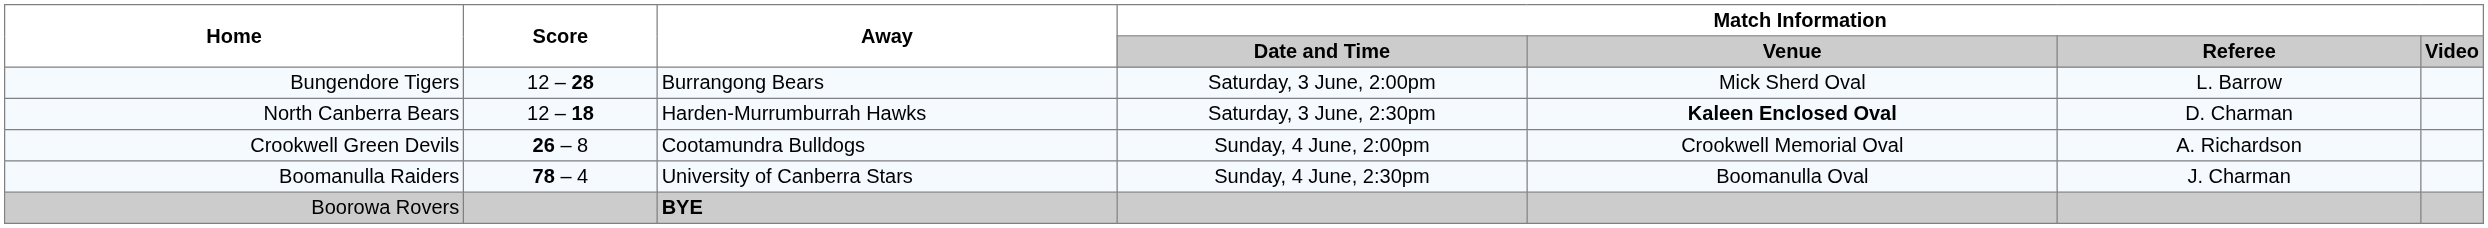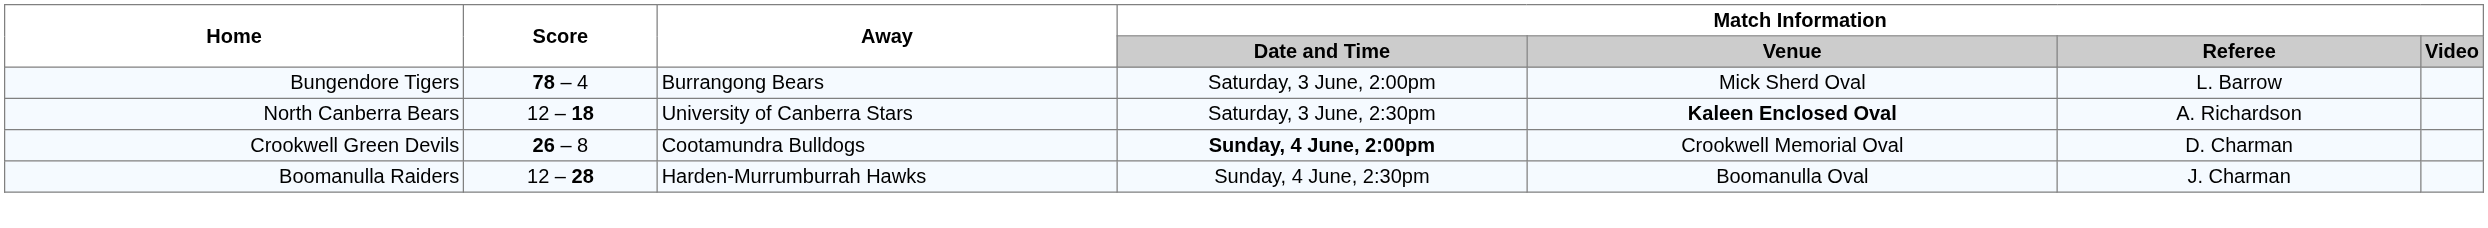Bungendore Tigers | Score: 12 – 28 -> 78 – 4
North Canberra Bears | Away: Harden-Murrumburrah Hawks -> University of Canberra Stars
North Canberra Bears | Match Information / Referee: D. Charman -> A. Richardson
Crookwell Green Devils | Match Information / Date and Time: normal -> bold
Crookwell Green Devils | Match Information / Referee: A. Richardson -> D. Charman
Boomanulla Raiders | Score: 78 – 4 -> 12 – 28
Boomanulla Raiders | Away: University of Canberra Stars -> Harden-Murrumburrah Hawks
- row: Boorowa Rovers | BYE
